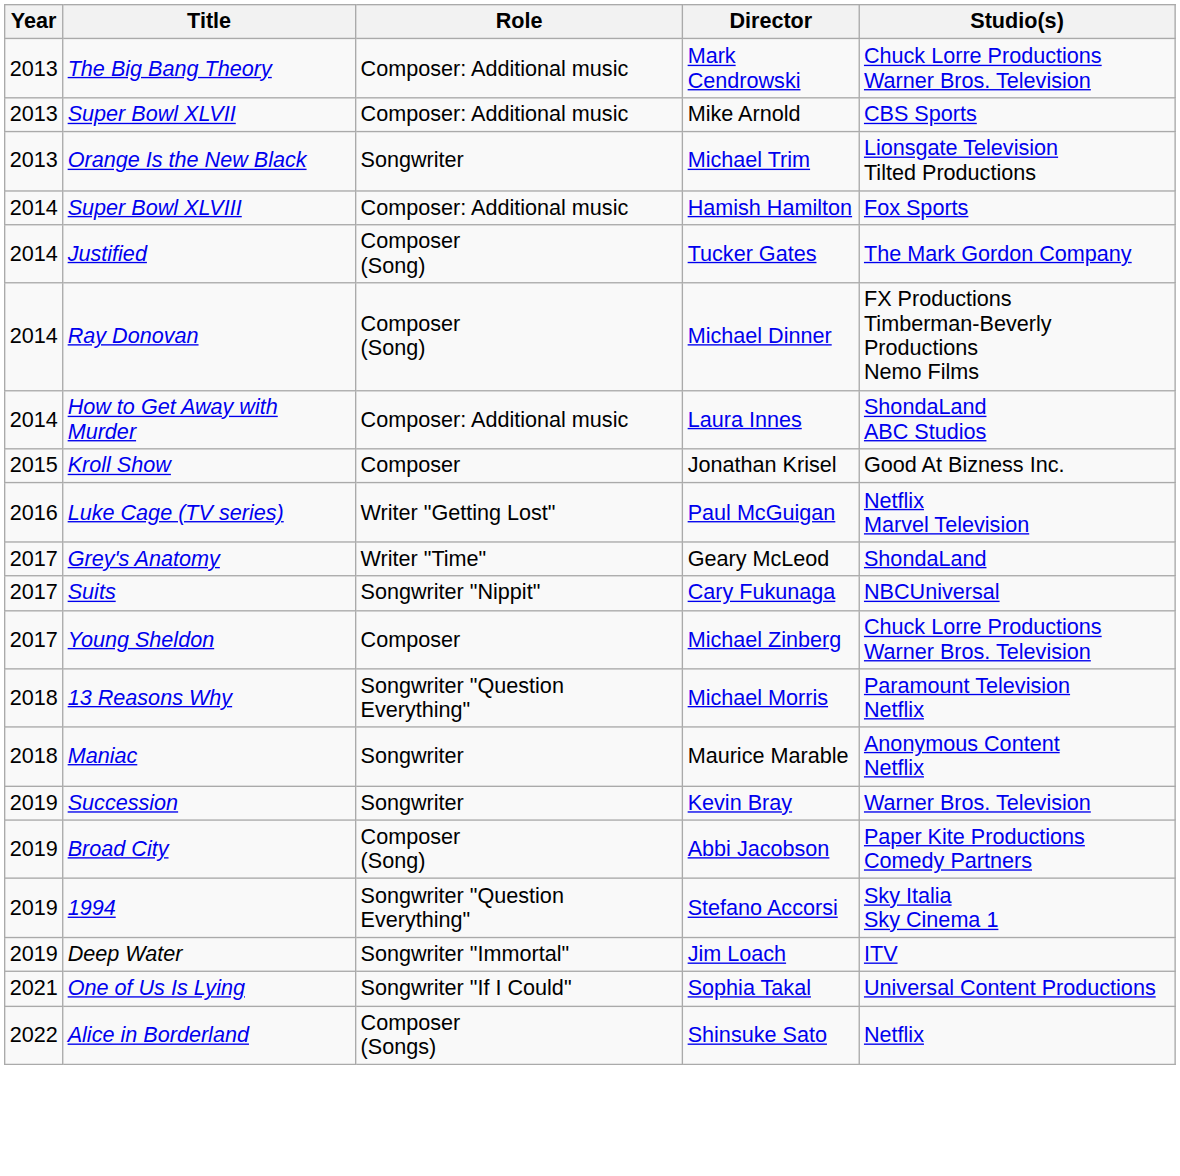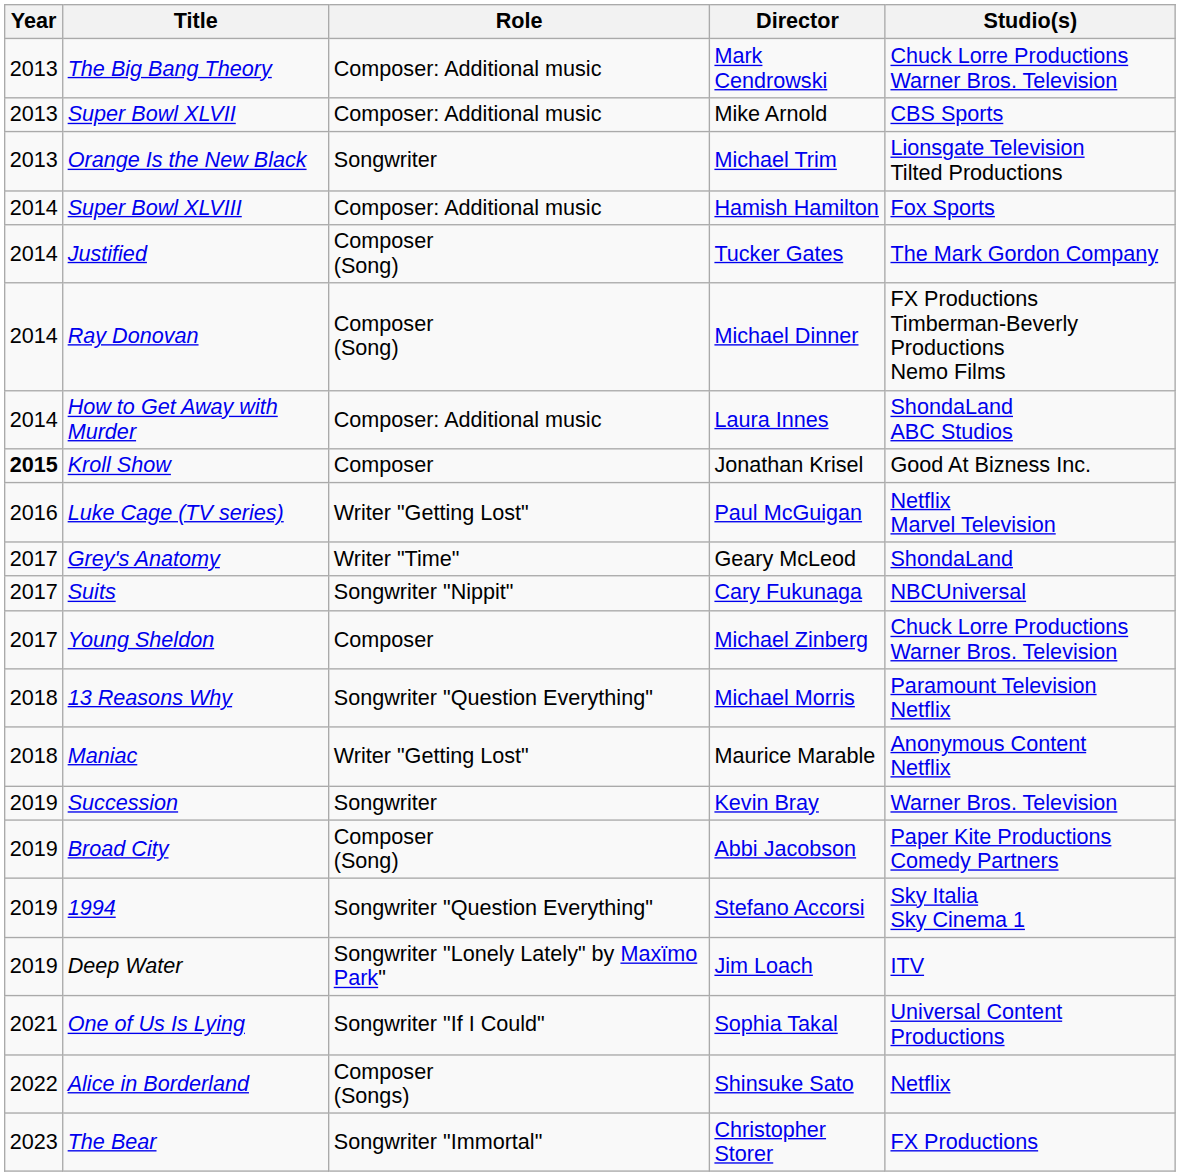Kroll Show | Year: normal -> bold
Maniac | Role: Songwriter -> Writer "Getting Lost"
Deep Water | Role: Songwriter "Immortal" -> Songwriter "Lonely Lately" by Maxïmo Park"
+ row: 2023 | The Bear | Songwriter "Immortal" | Christopher Storer | FX Productions
